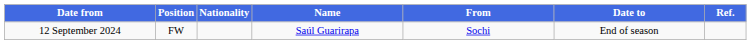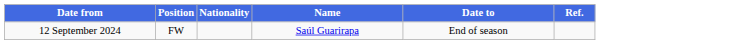- column: From | Sochi
